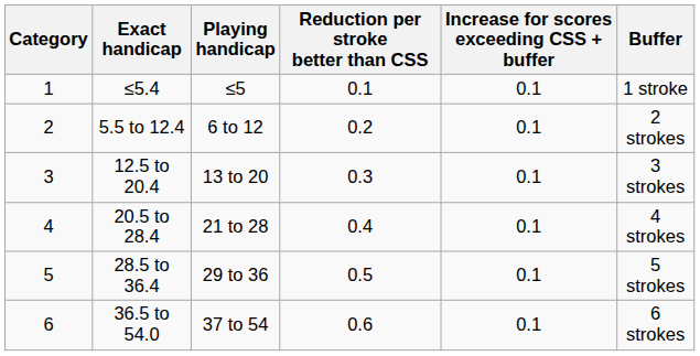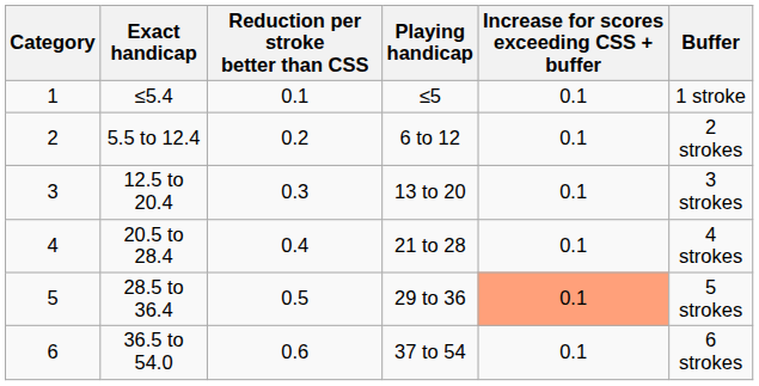columns swapped: Playing handicap <-> Reduction per stroke better than CSS
28.5 to 36.4 | Increase for scores exceeding CSS + buffer: no background -> lightsalmon background
